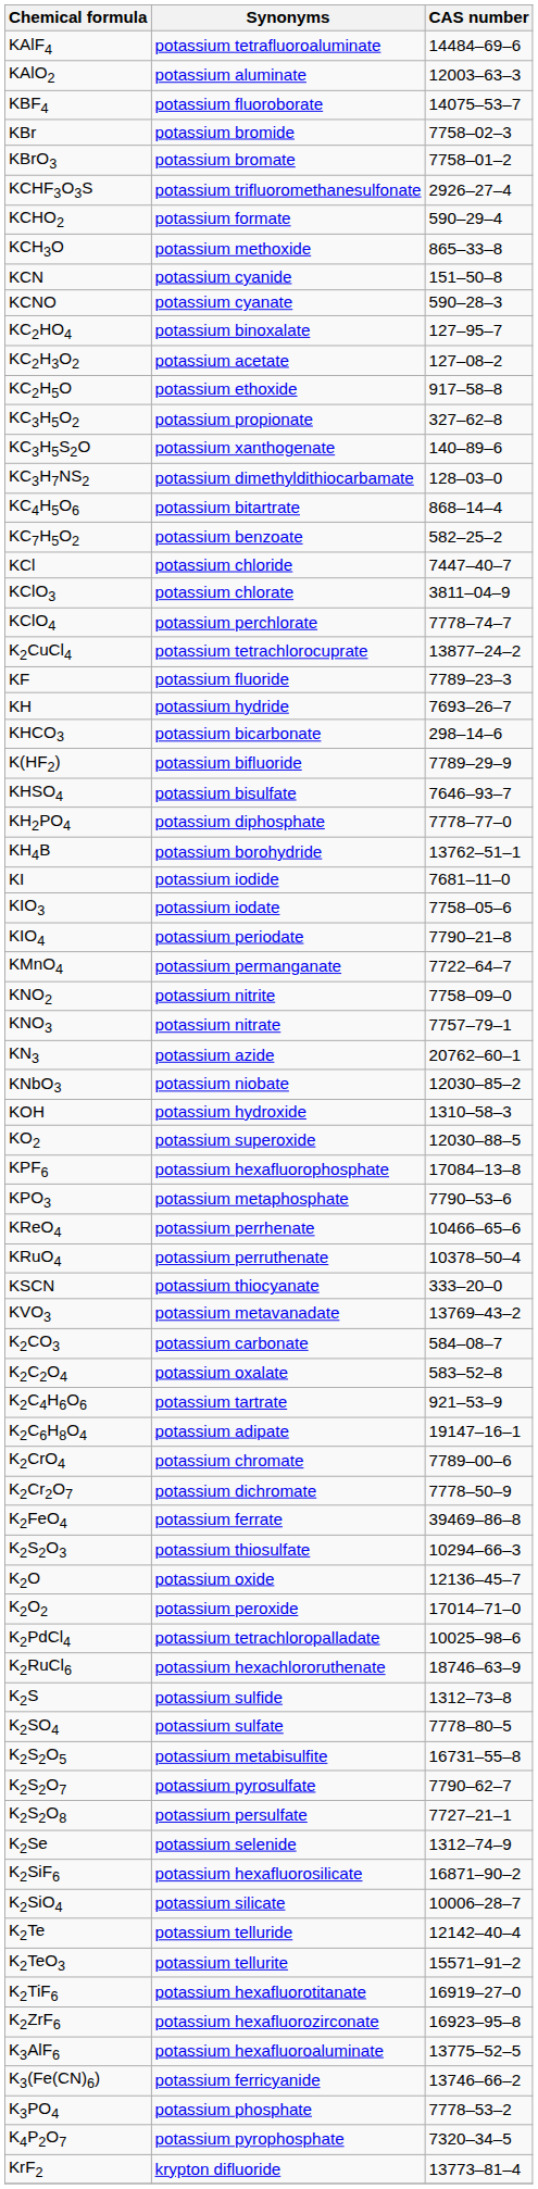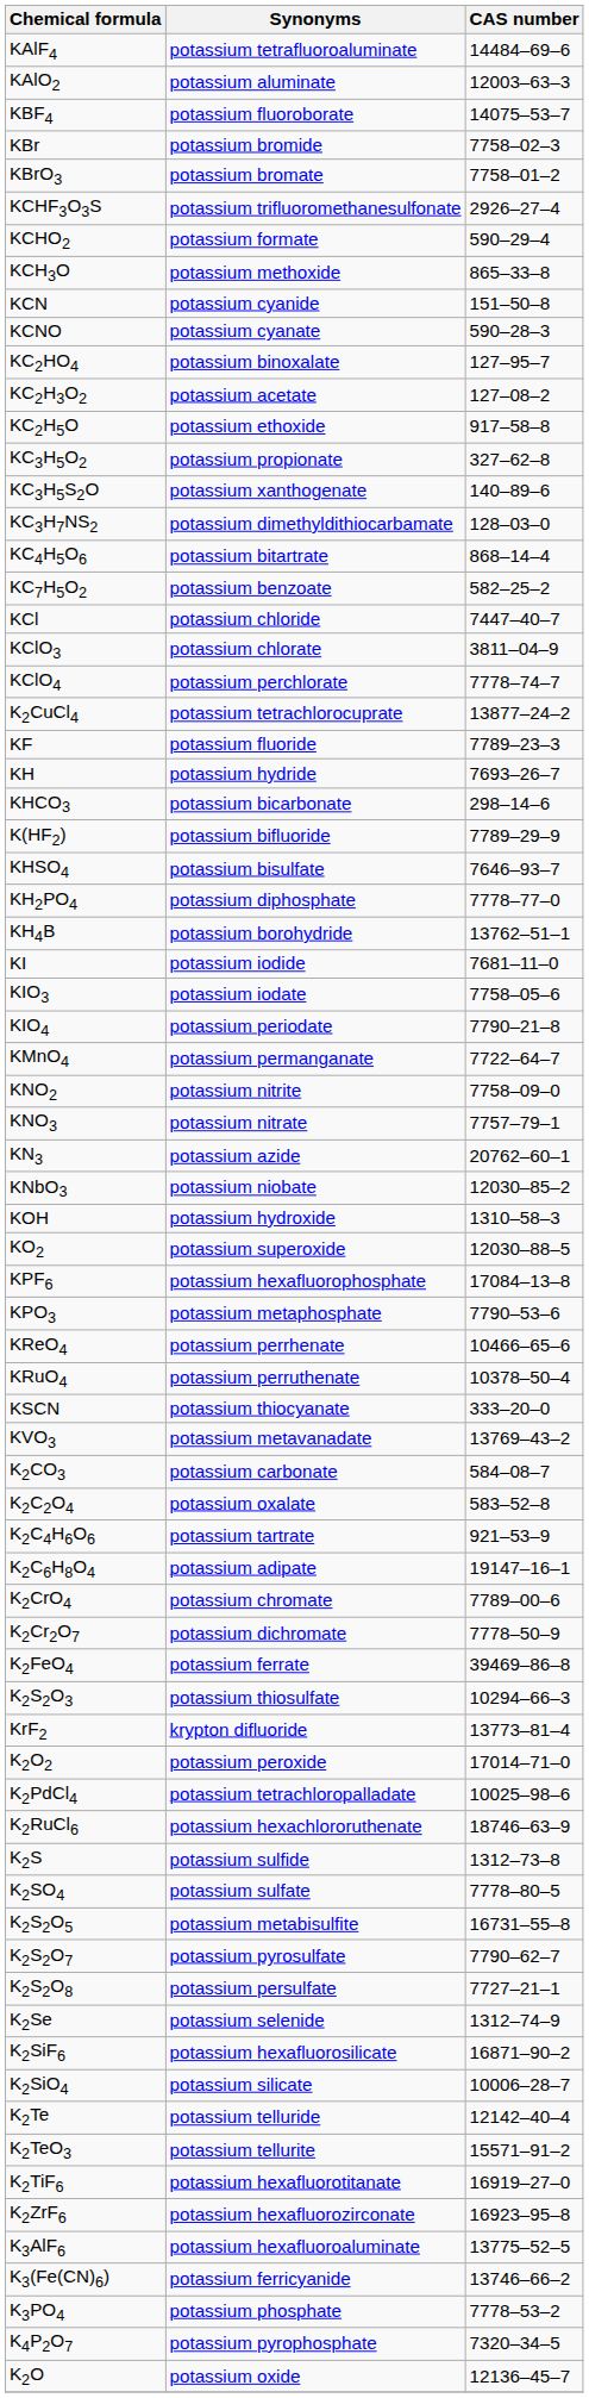rows swapped: K2O <-> KrF2
